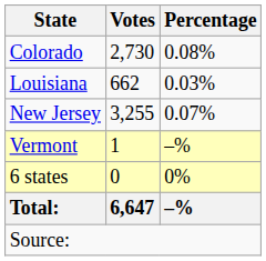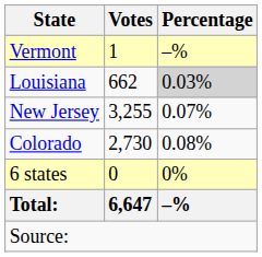rows swapped: Colorado <-> Vermont
Louisiana | Percentage: no background -> lightgrey background
